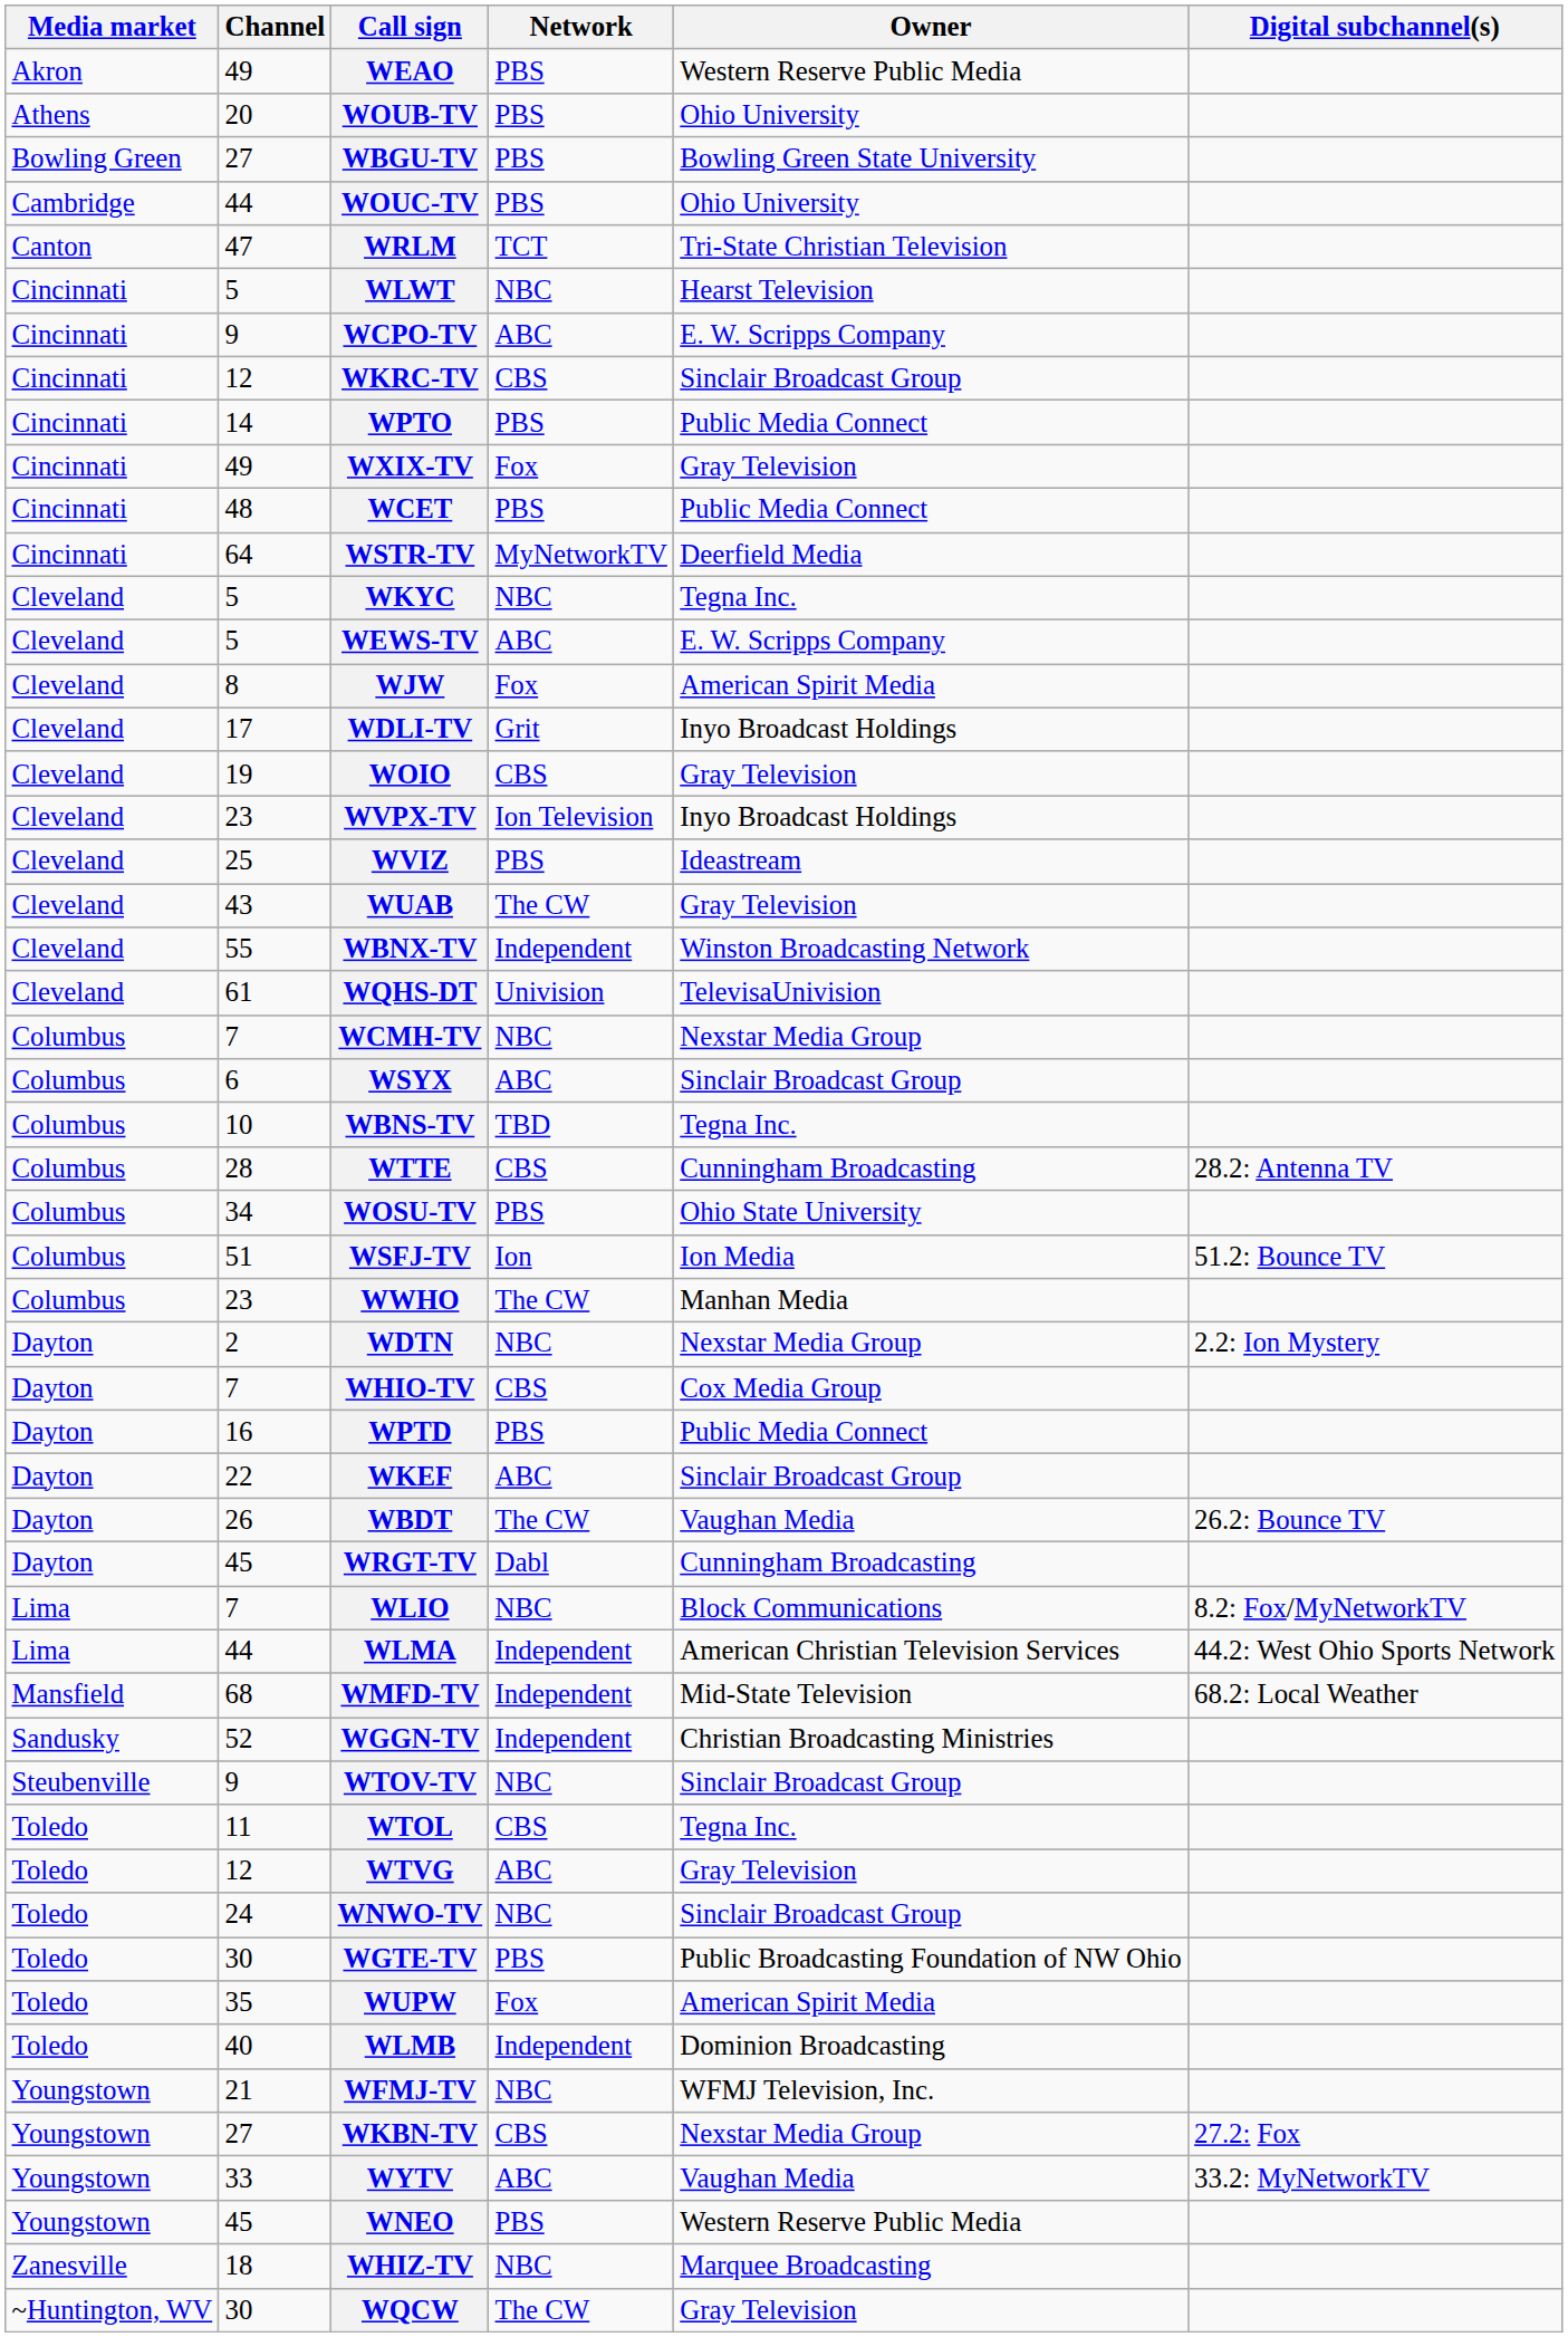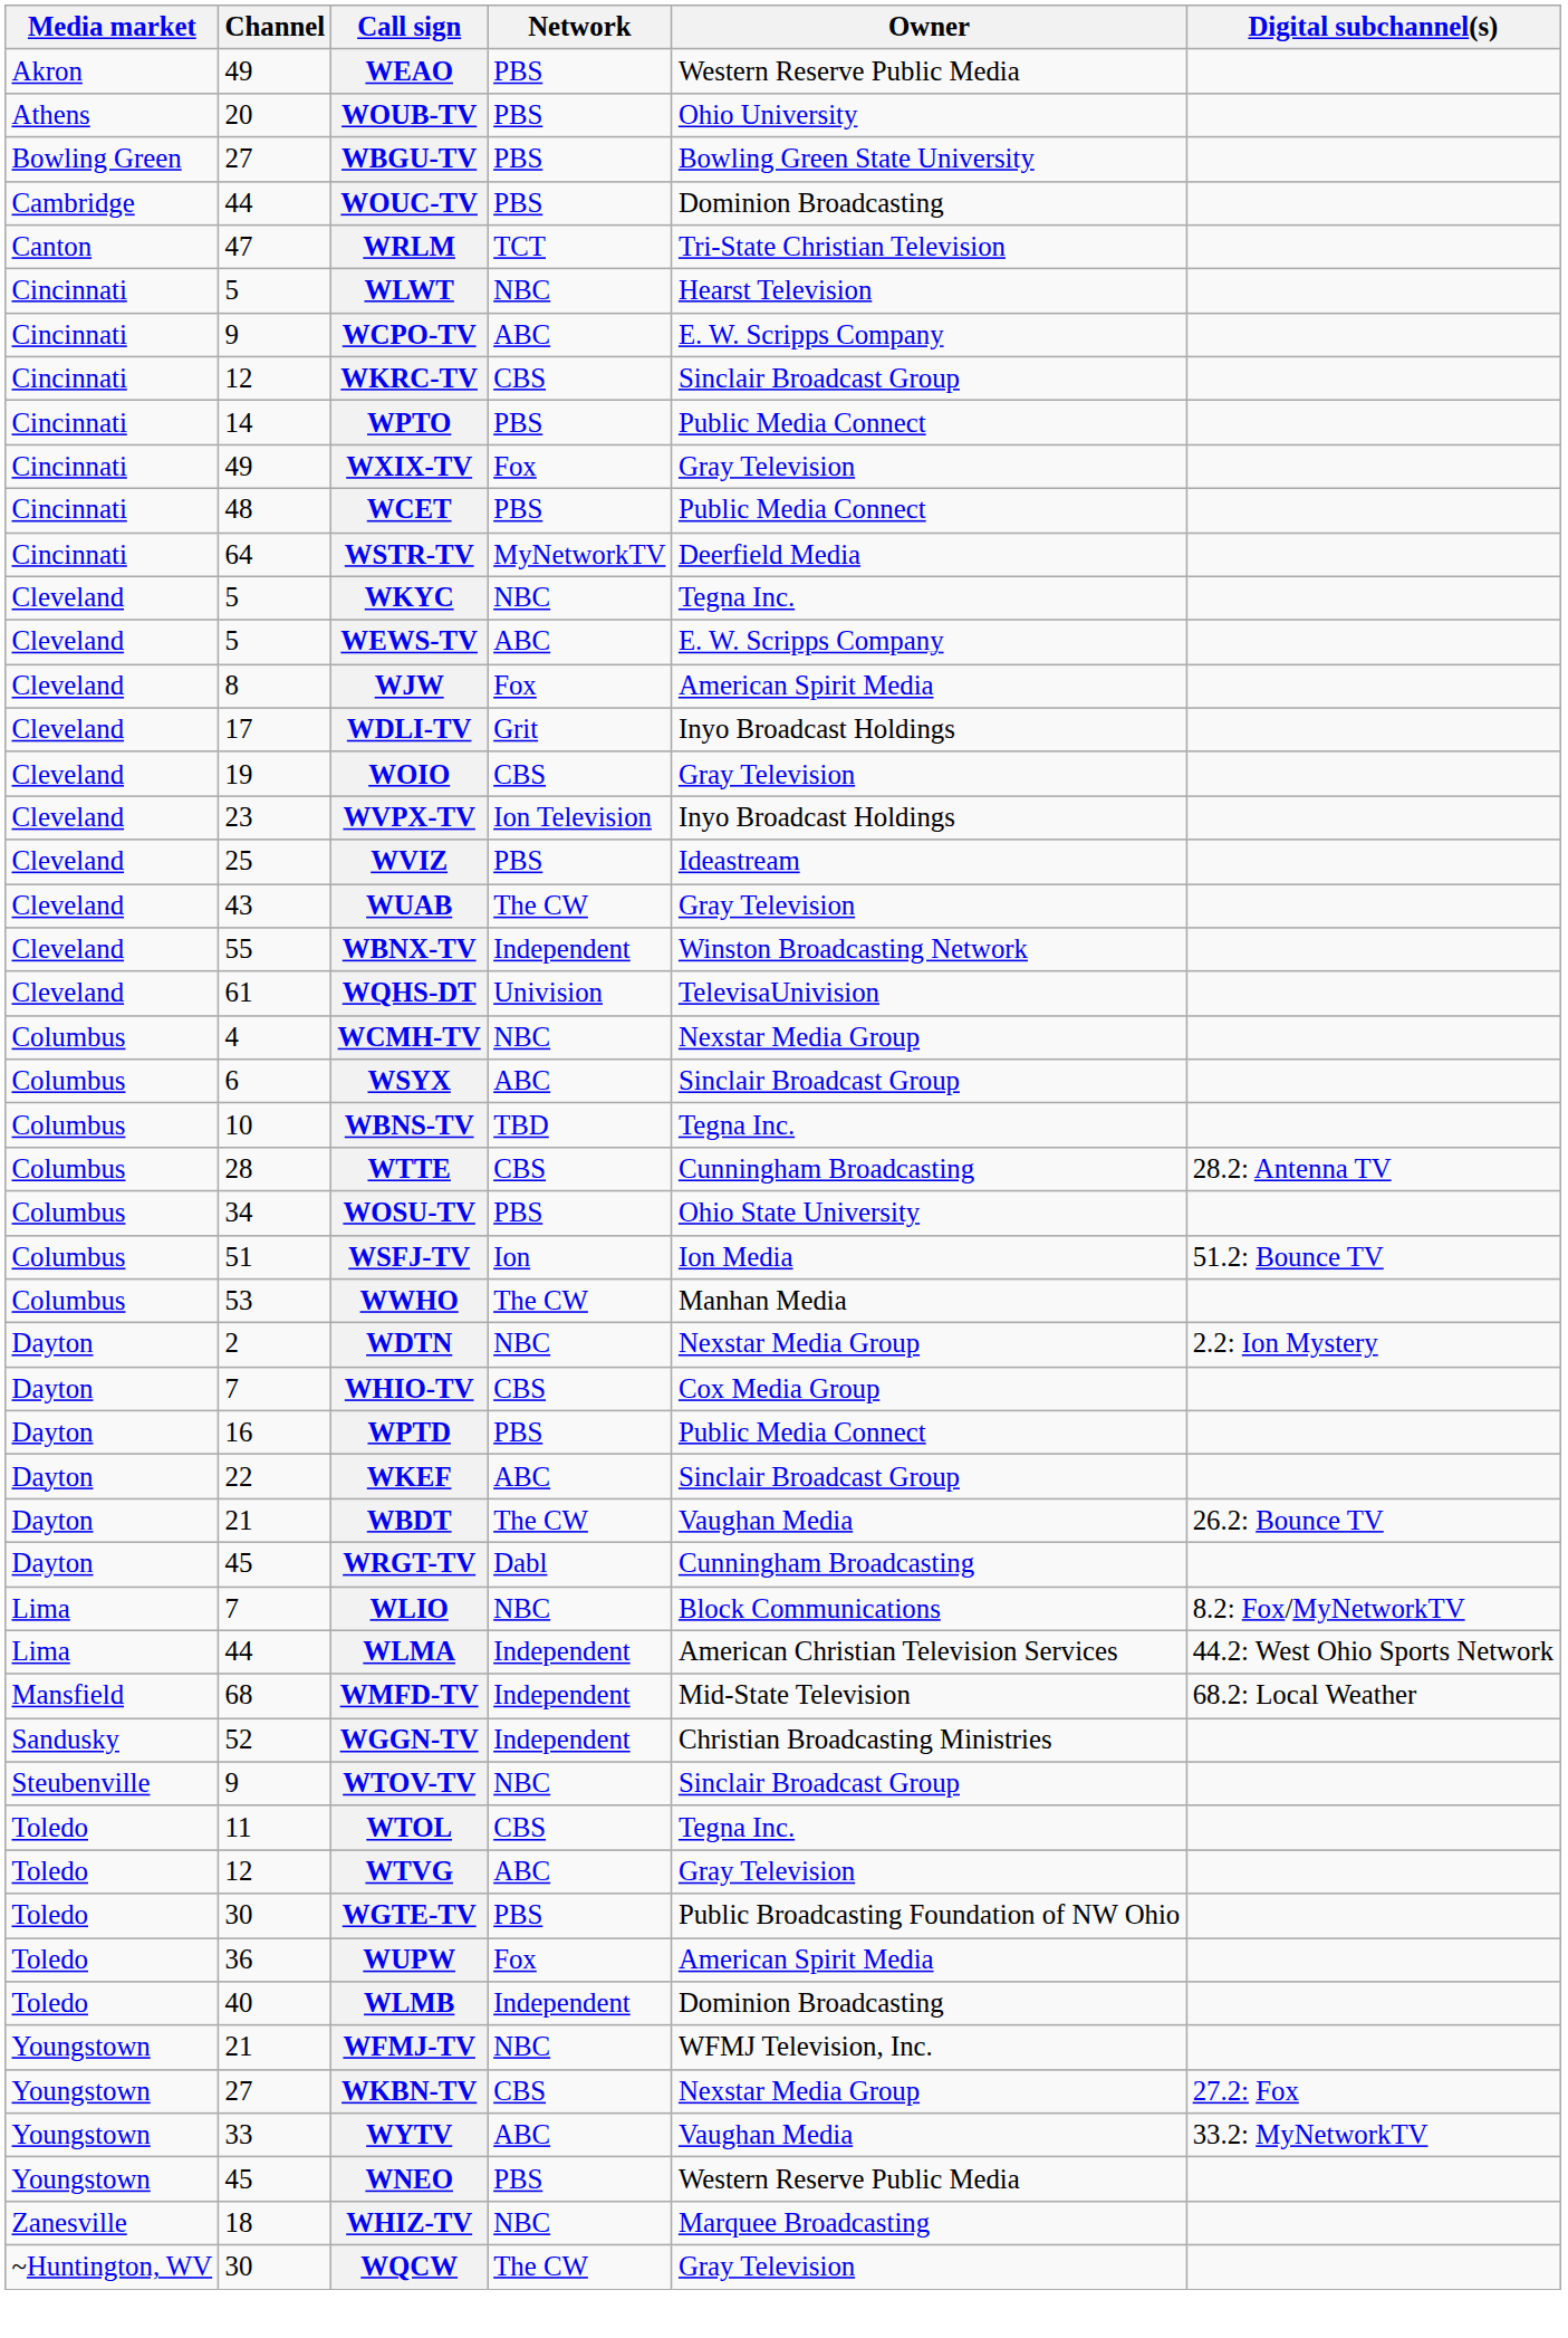WOUC-TV | Owner: Ohio University -> Dominion Broadcasting
WCMH-TV | Channel: 7 -> 4
WWHO | Channel: 23 -> 53
WBDT | Channel: 26 -> 21
- row: Toledo | 24 | WNWO-TV | NBC | Sinclair Broadcast Group
WUPW | Channel: 35 -> 36
